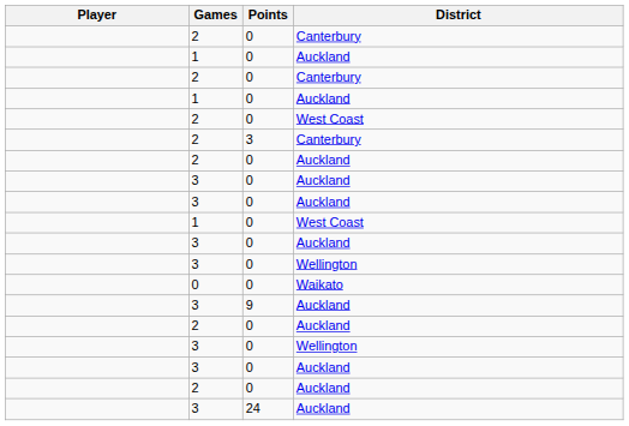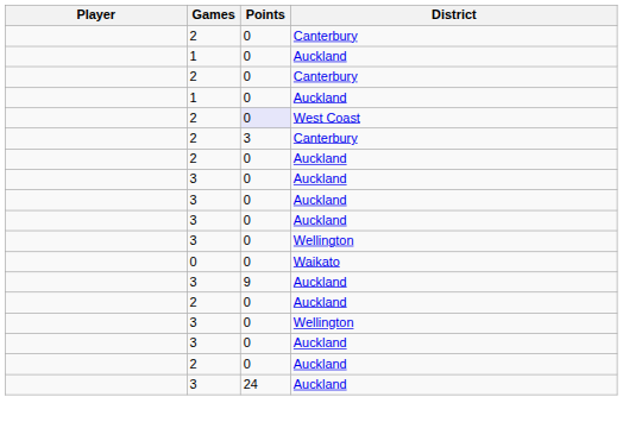2 / West Coast | Points: no background -> lavender background
- row: 1 | 0 | West Coast
